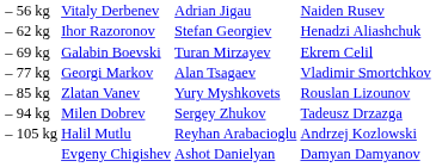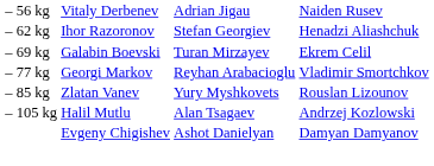– 77 kg | column 3: Alan Tsagaev -> Reyhan Arabacioglu
- row: – 94 kg | Milen Dobrev | Sergey Zhukov | Tadeusz Drzazga
– 105 kg | column 3: Reyhan Arabacioglu -> Alan Tsagaev
